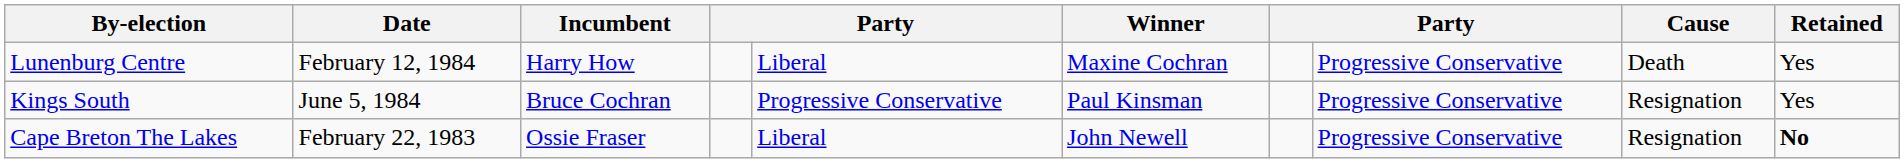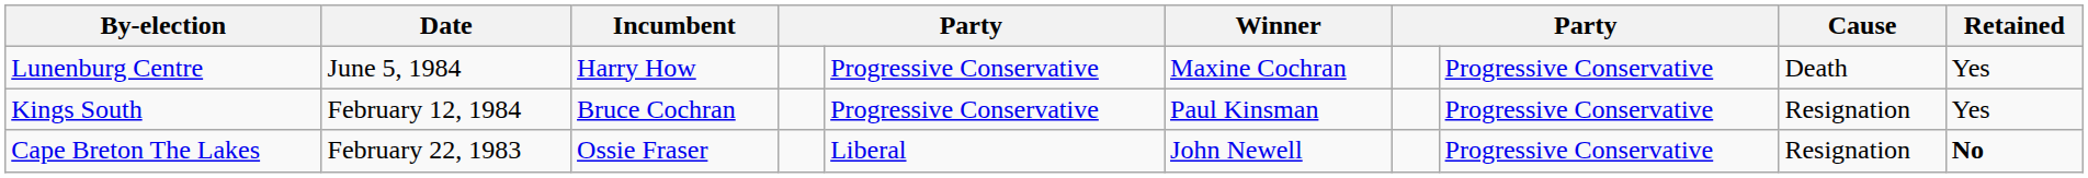Lunenburg Centre | Date: February 12, 1984 -> June 5, 1984
Lunenburg Centre | column 5: Liberal -> Progressive Conservative
Kings South | Date: June 5, 1984 -> February 12, 1984
